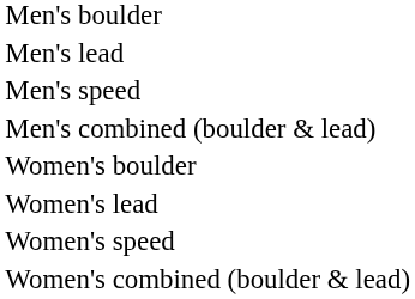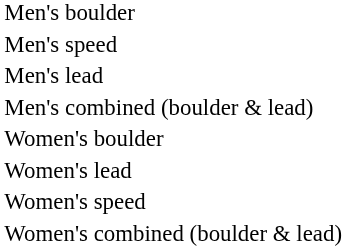rows swapped: Men's lead <-> Men's speed
